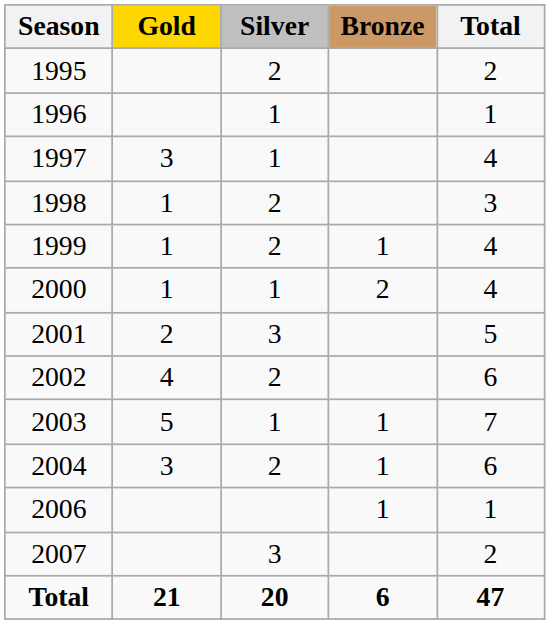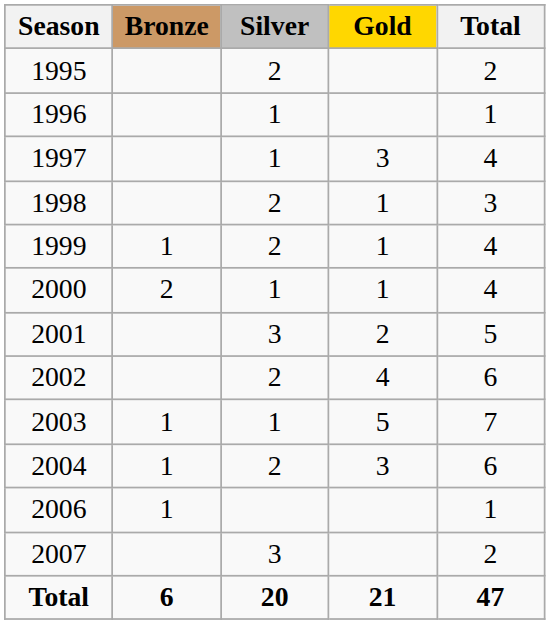columns swapped: Gold <-> Bronze
